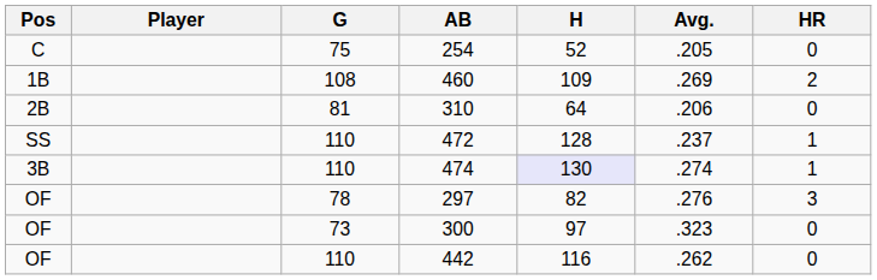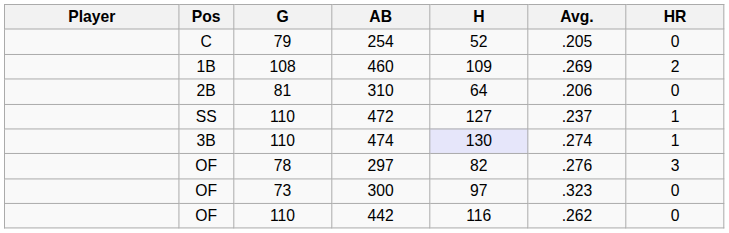columns swapped: Pos <-> Player
254 | G: 75 -> 79
472 | H: 128 -> 127
